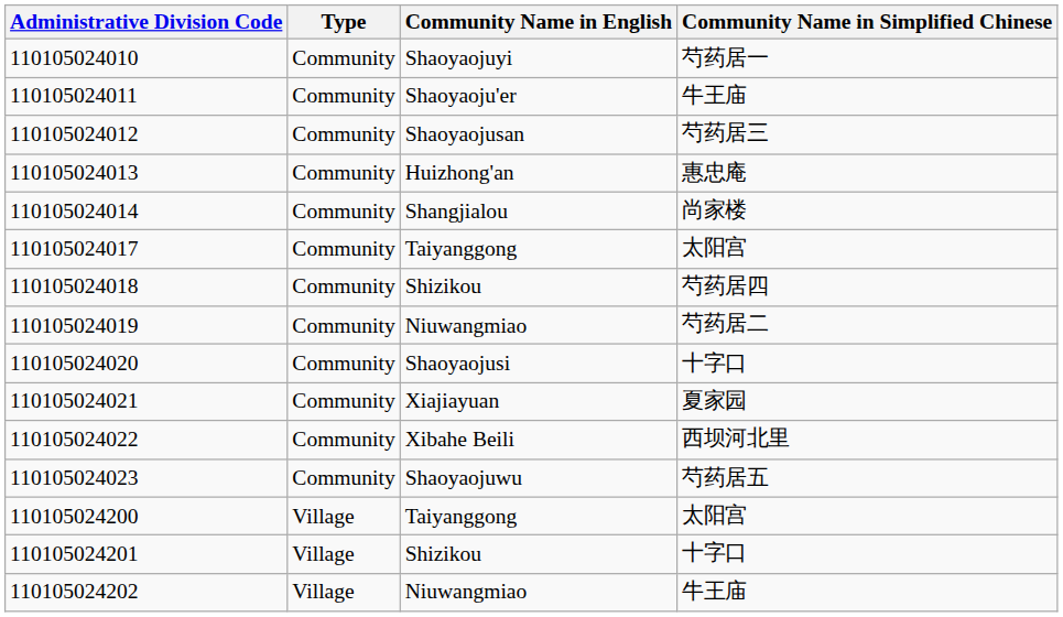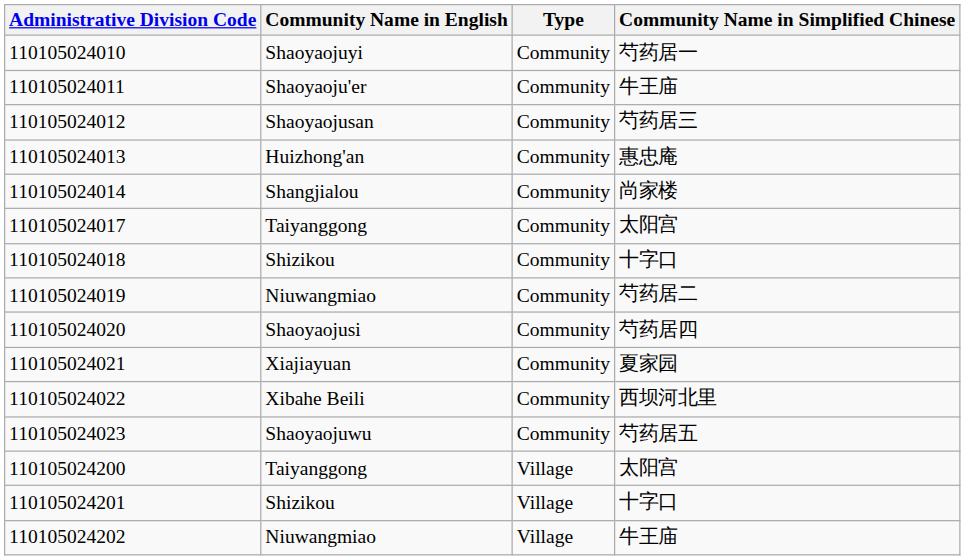columns swapped: Type <-> Community Name in English
110105024018 | Community Name in Simplified Chinese: 芍药居四 -> 十字口
110105024020 | Community Name in Simplified Chinese: 十字口 -> 芍药居四
